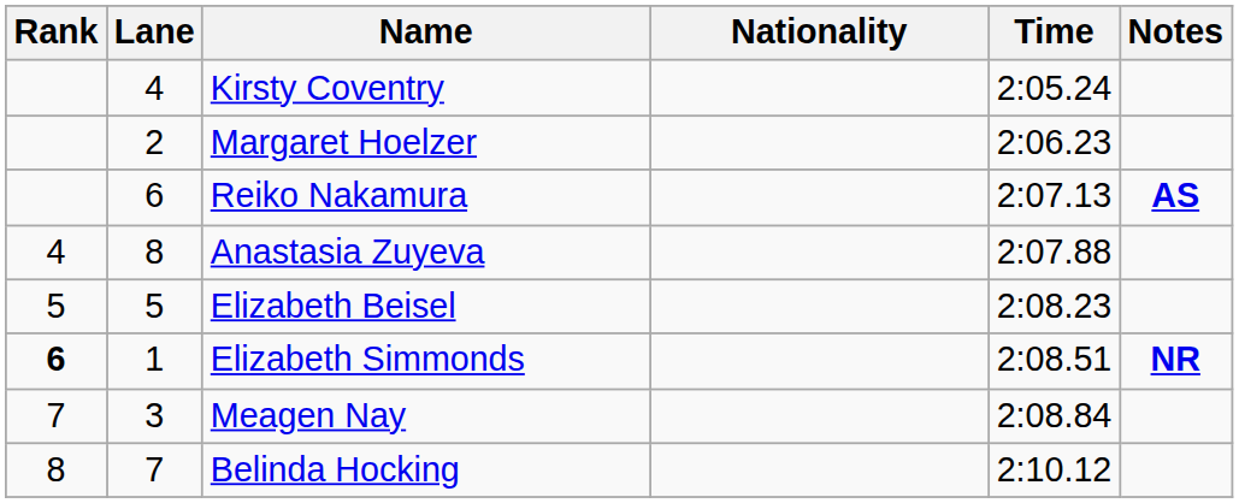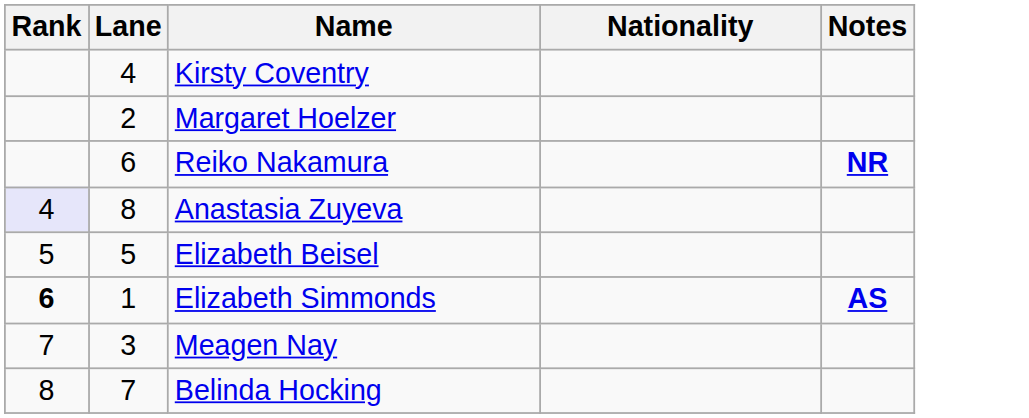- column: Time | 2:05.24 | 2:06.23 | 2:07.13 | 2:07.88 | 2:08.23 | 2:08.51 | 2:08.84 | 2:10.12
Reiko Nakamura | Notes: AS -> NR
Anastasia Zuyeva | Rank: no background -> lavender background
Elizabeth Simmonds | Notes: NR -> AS
